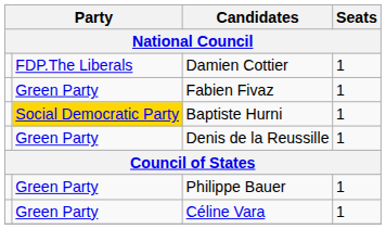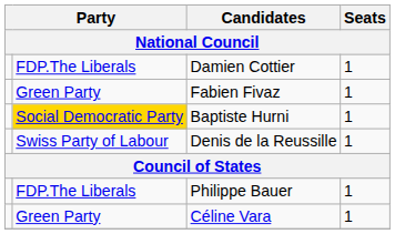Denis de la Reussille | column 2: Green Party -> Swiss Party of Labour
Philippe Bauer | column 2: Green Party -> FDP.The Liberals
